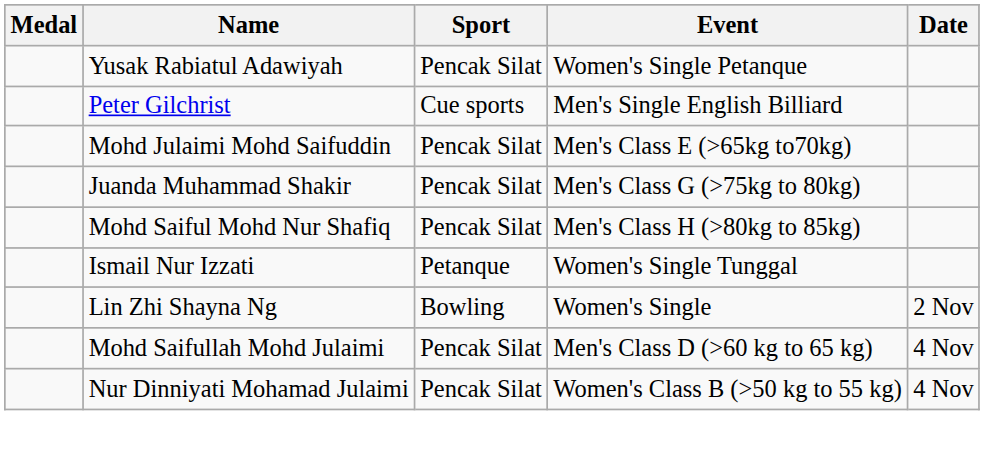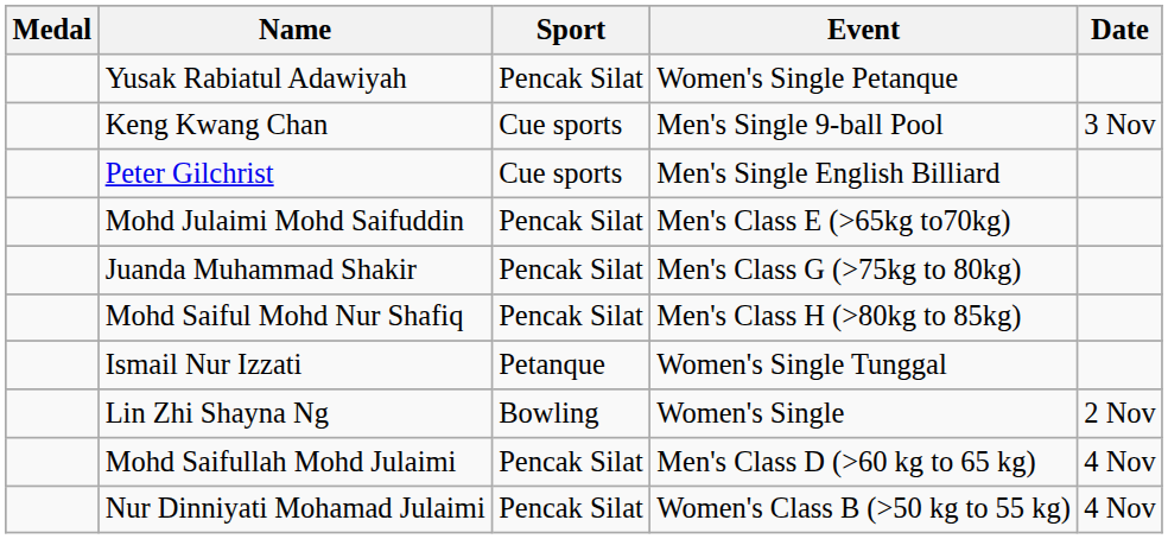+ row: Keng Kwang Chan | Cue sports | Men's Single 9-ball Pool | 3 Nov
